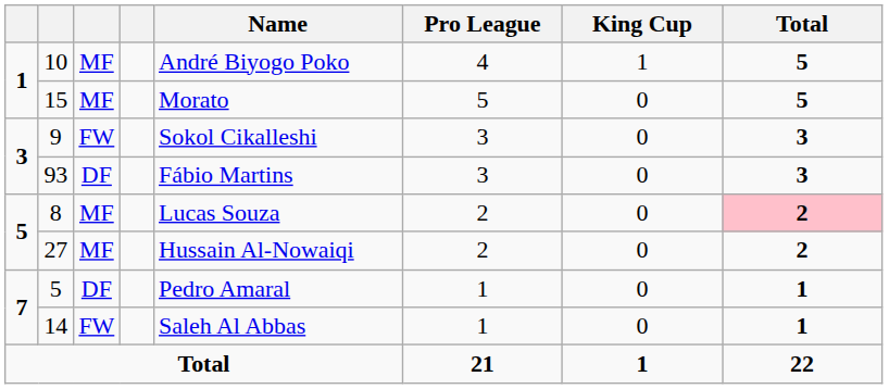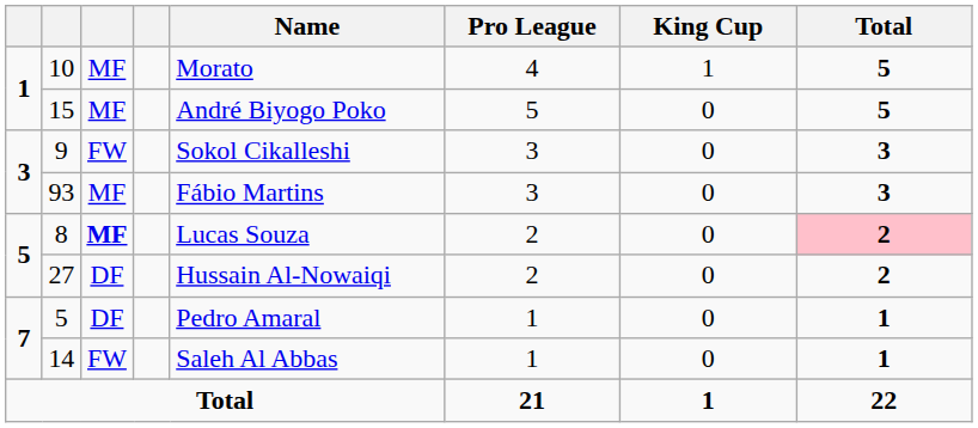10 | Name: André Biyogo Poko -> Morato
15 | Name: Morato -> André Biyogo Poko
93 | column 3: DF -> MF
8 | column 3: normal -> bold
27 | column 3: MF -> DF
